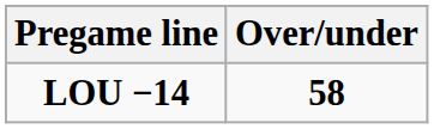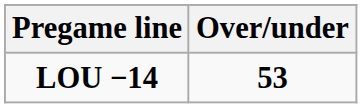LOU −14 | Over/under: 58 -> 53
